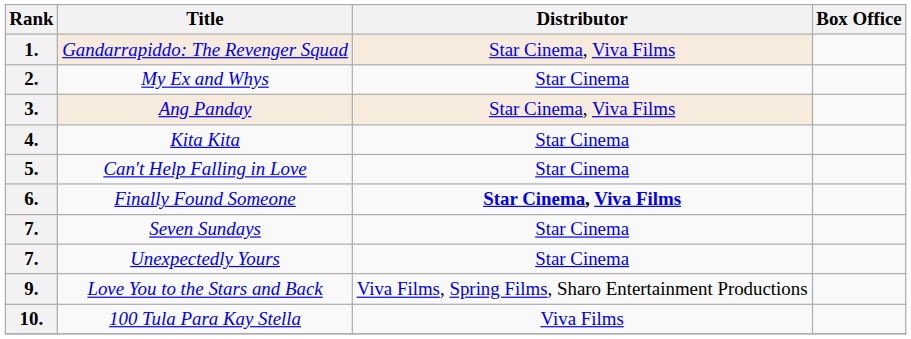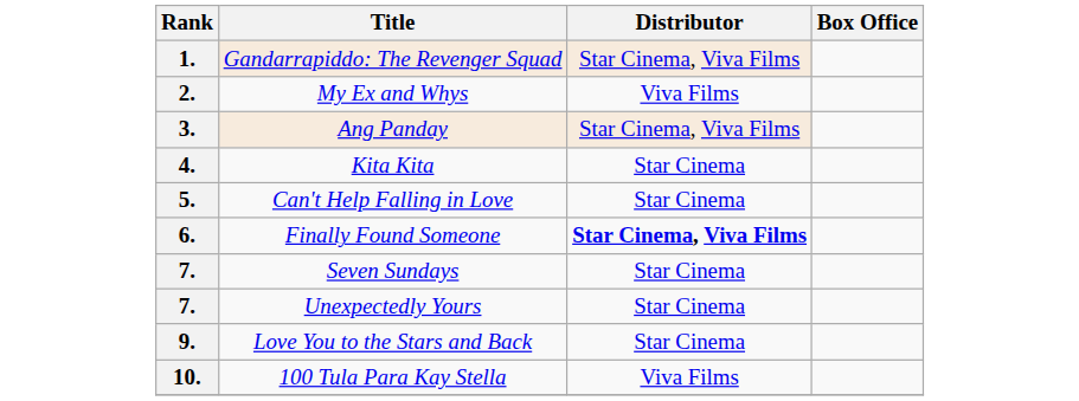2. | Distributor: Star Cinema -> Viva Films
9. | Distributor: Viva Films, Spring Films, Sharo Entertainment Productions -> Star Cinema
